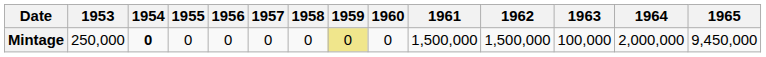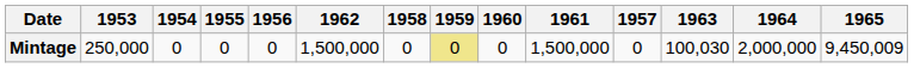columns swapped: 1957 <-> 1962
Mintage | 1954: bold -> normal
Mintage | 1963: 100,000 -> 100,030
Mintage | 1965: 9,450,000 -> 9,450,009
